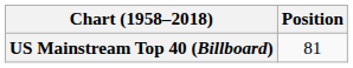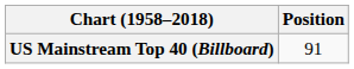US Mainstream Top 40 (Billboard) | Position: 81 -> 91
